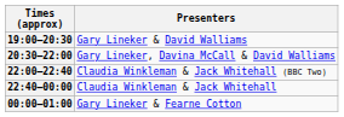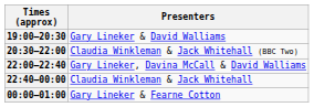20:30–22:00 | Presenters: Gary Lineker, Davina McCall & David Walliams -> Claudia Winkleman & Jack Whitehall (BBC Two)
22:00–22:40 | Presenters: Claudia Winkleman & Jack Whitehall (BBC Two) -> Gary Lineker, Davina McCall & David Walliams
